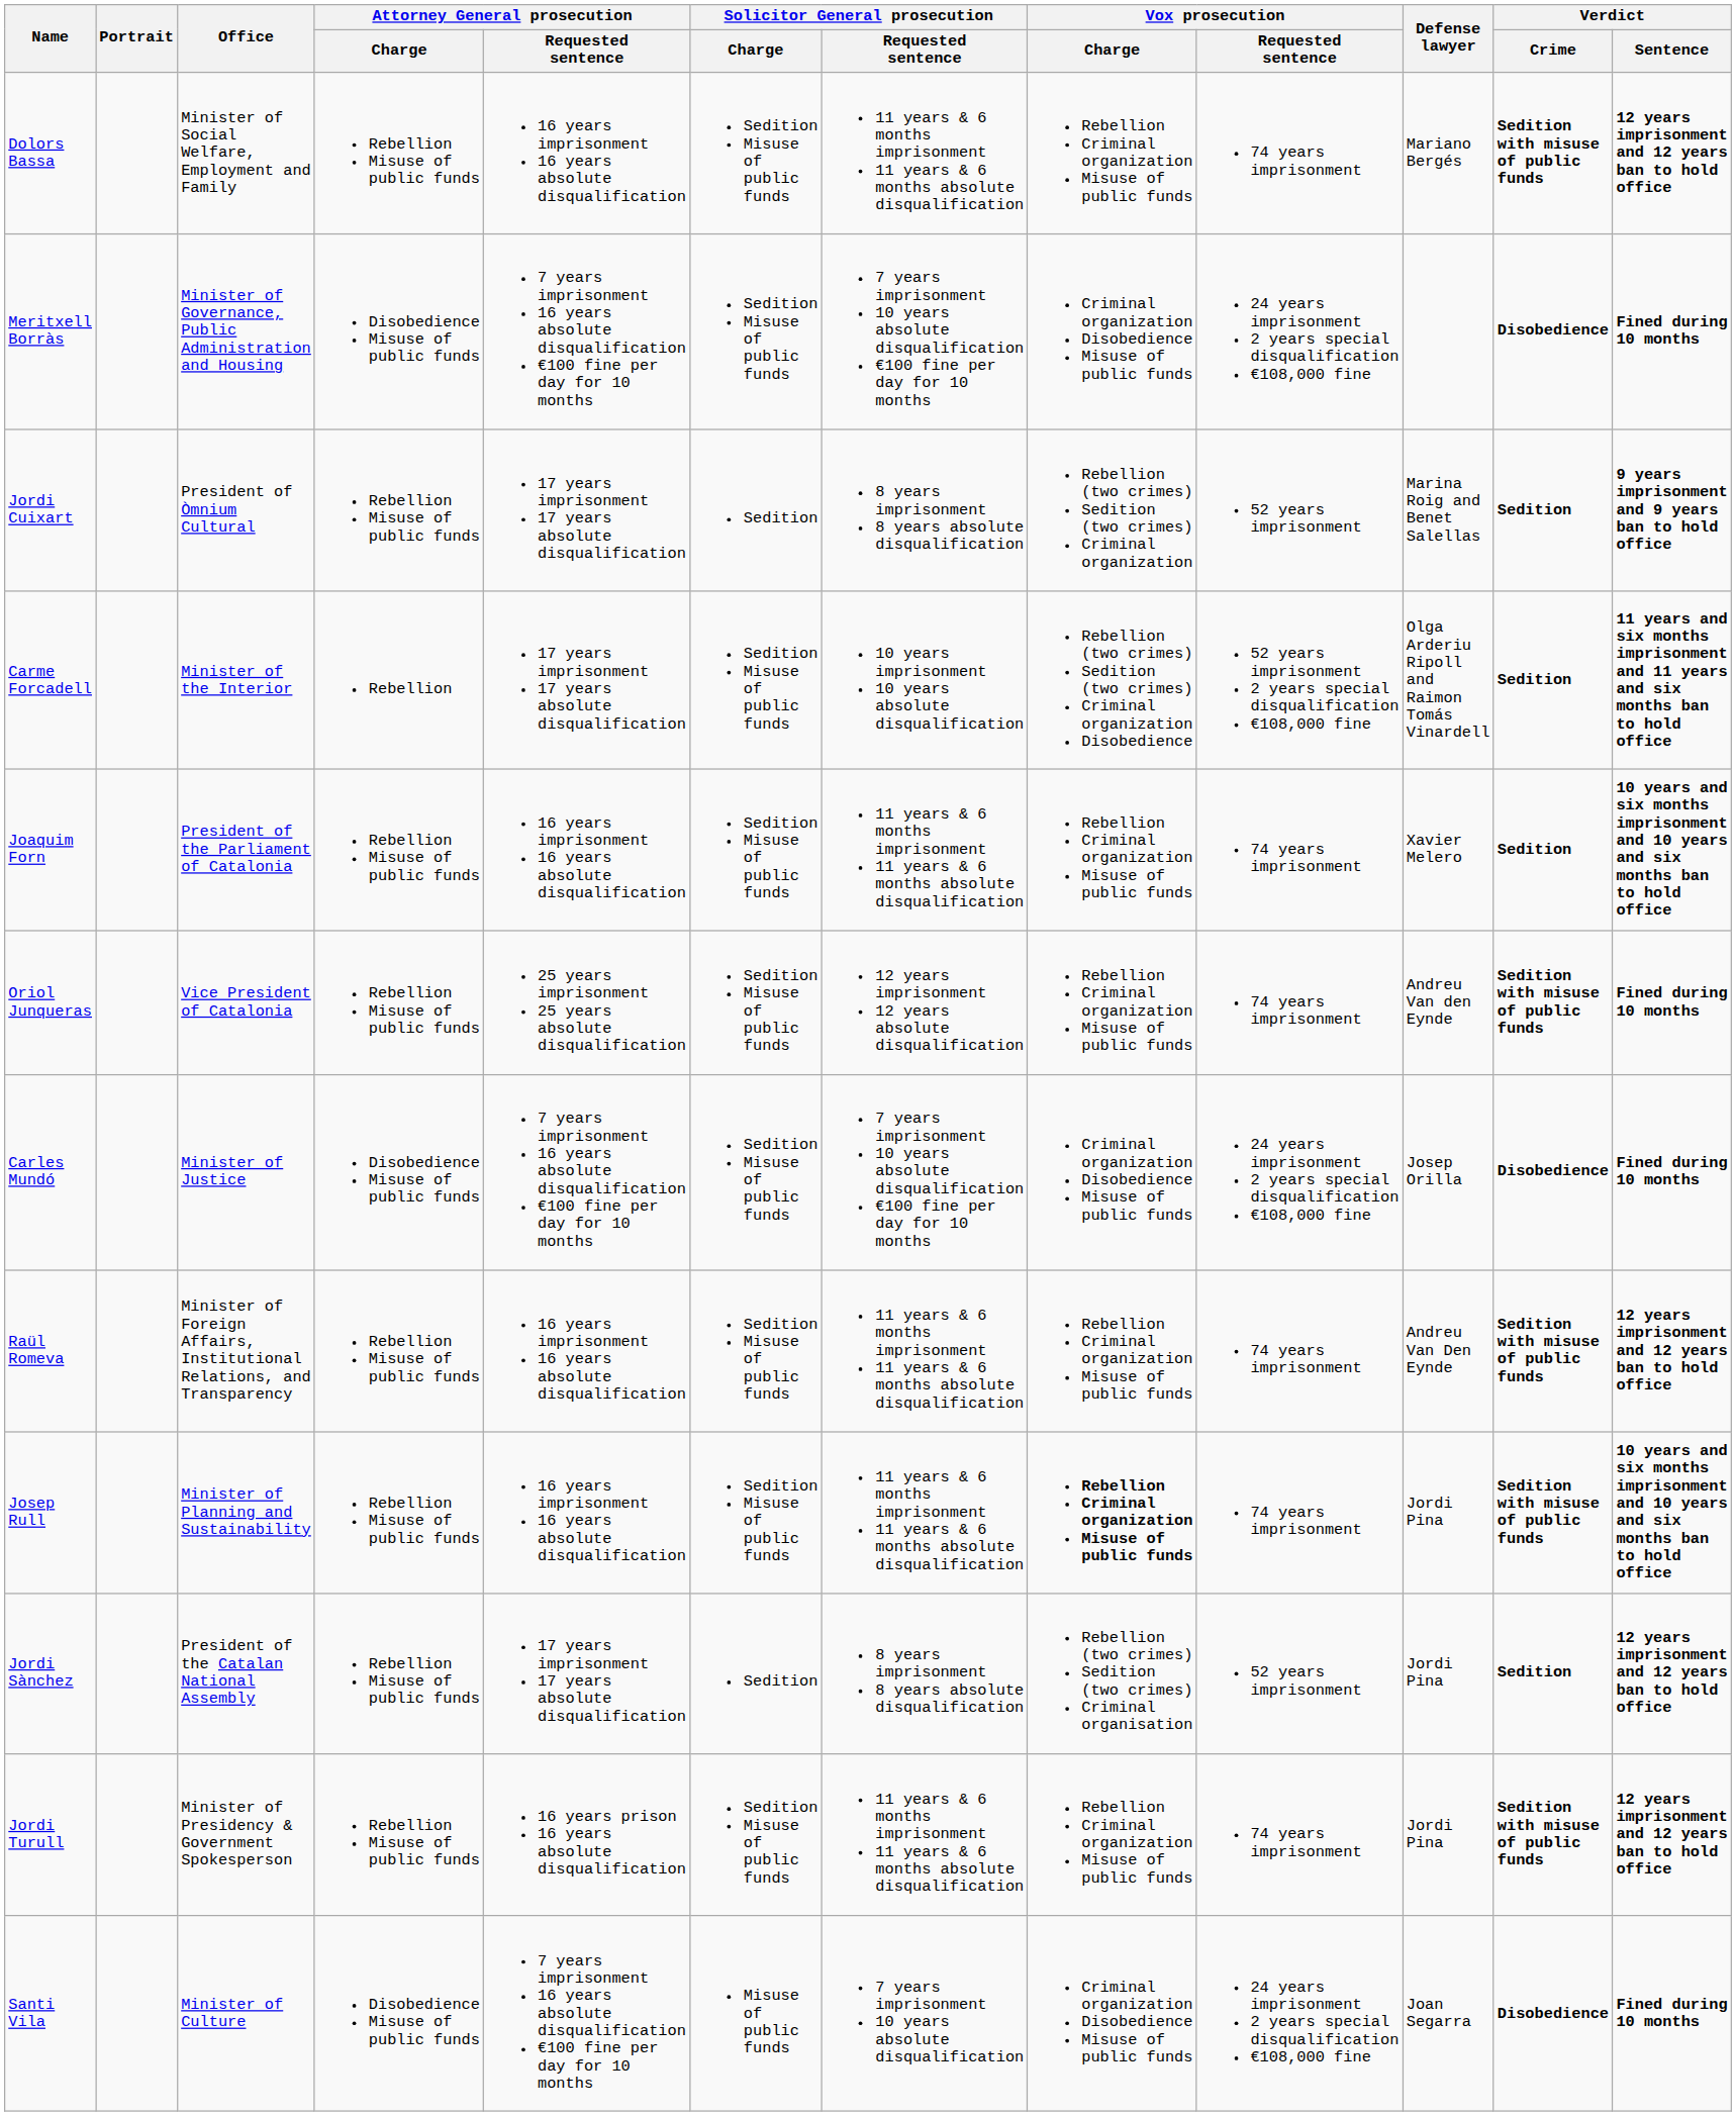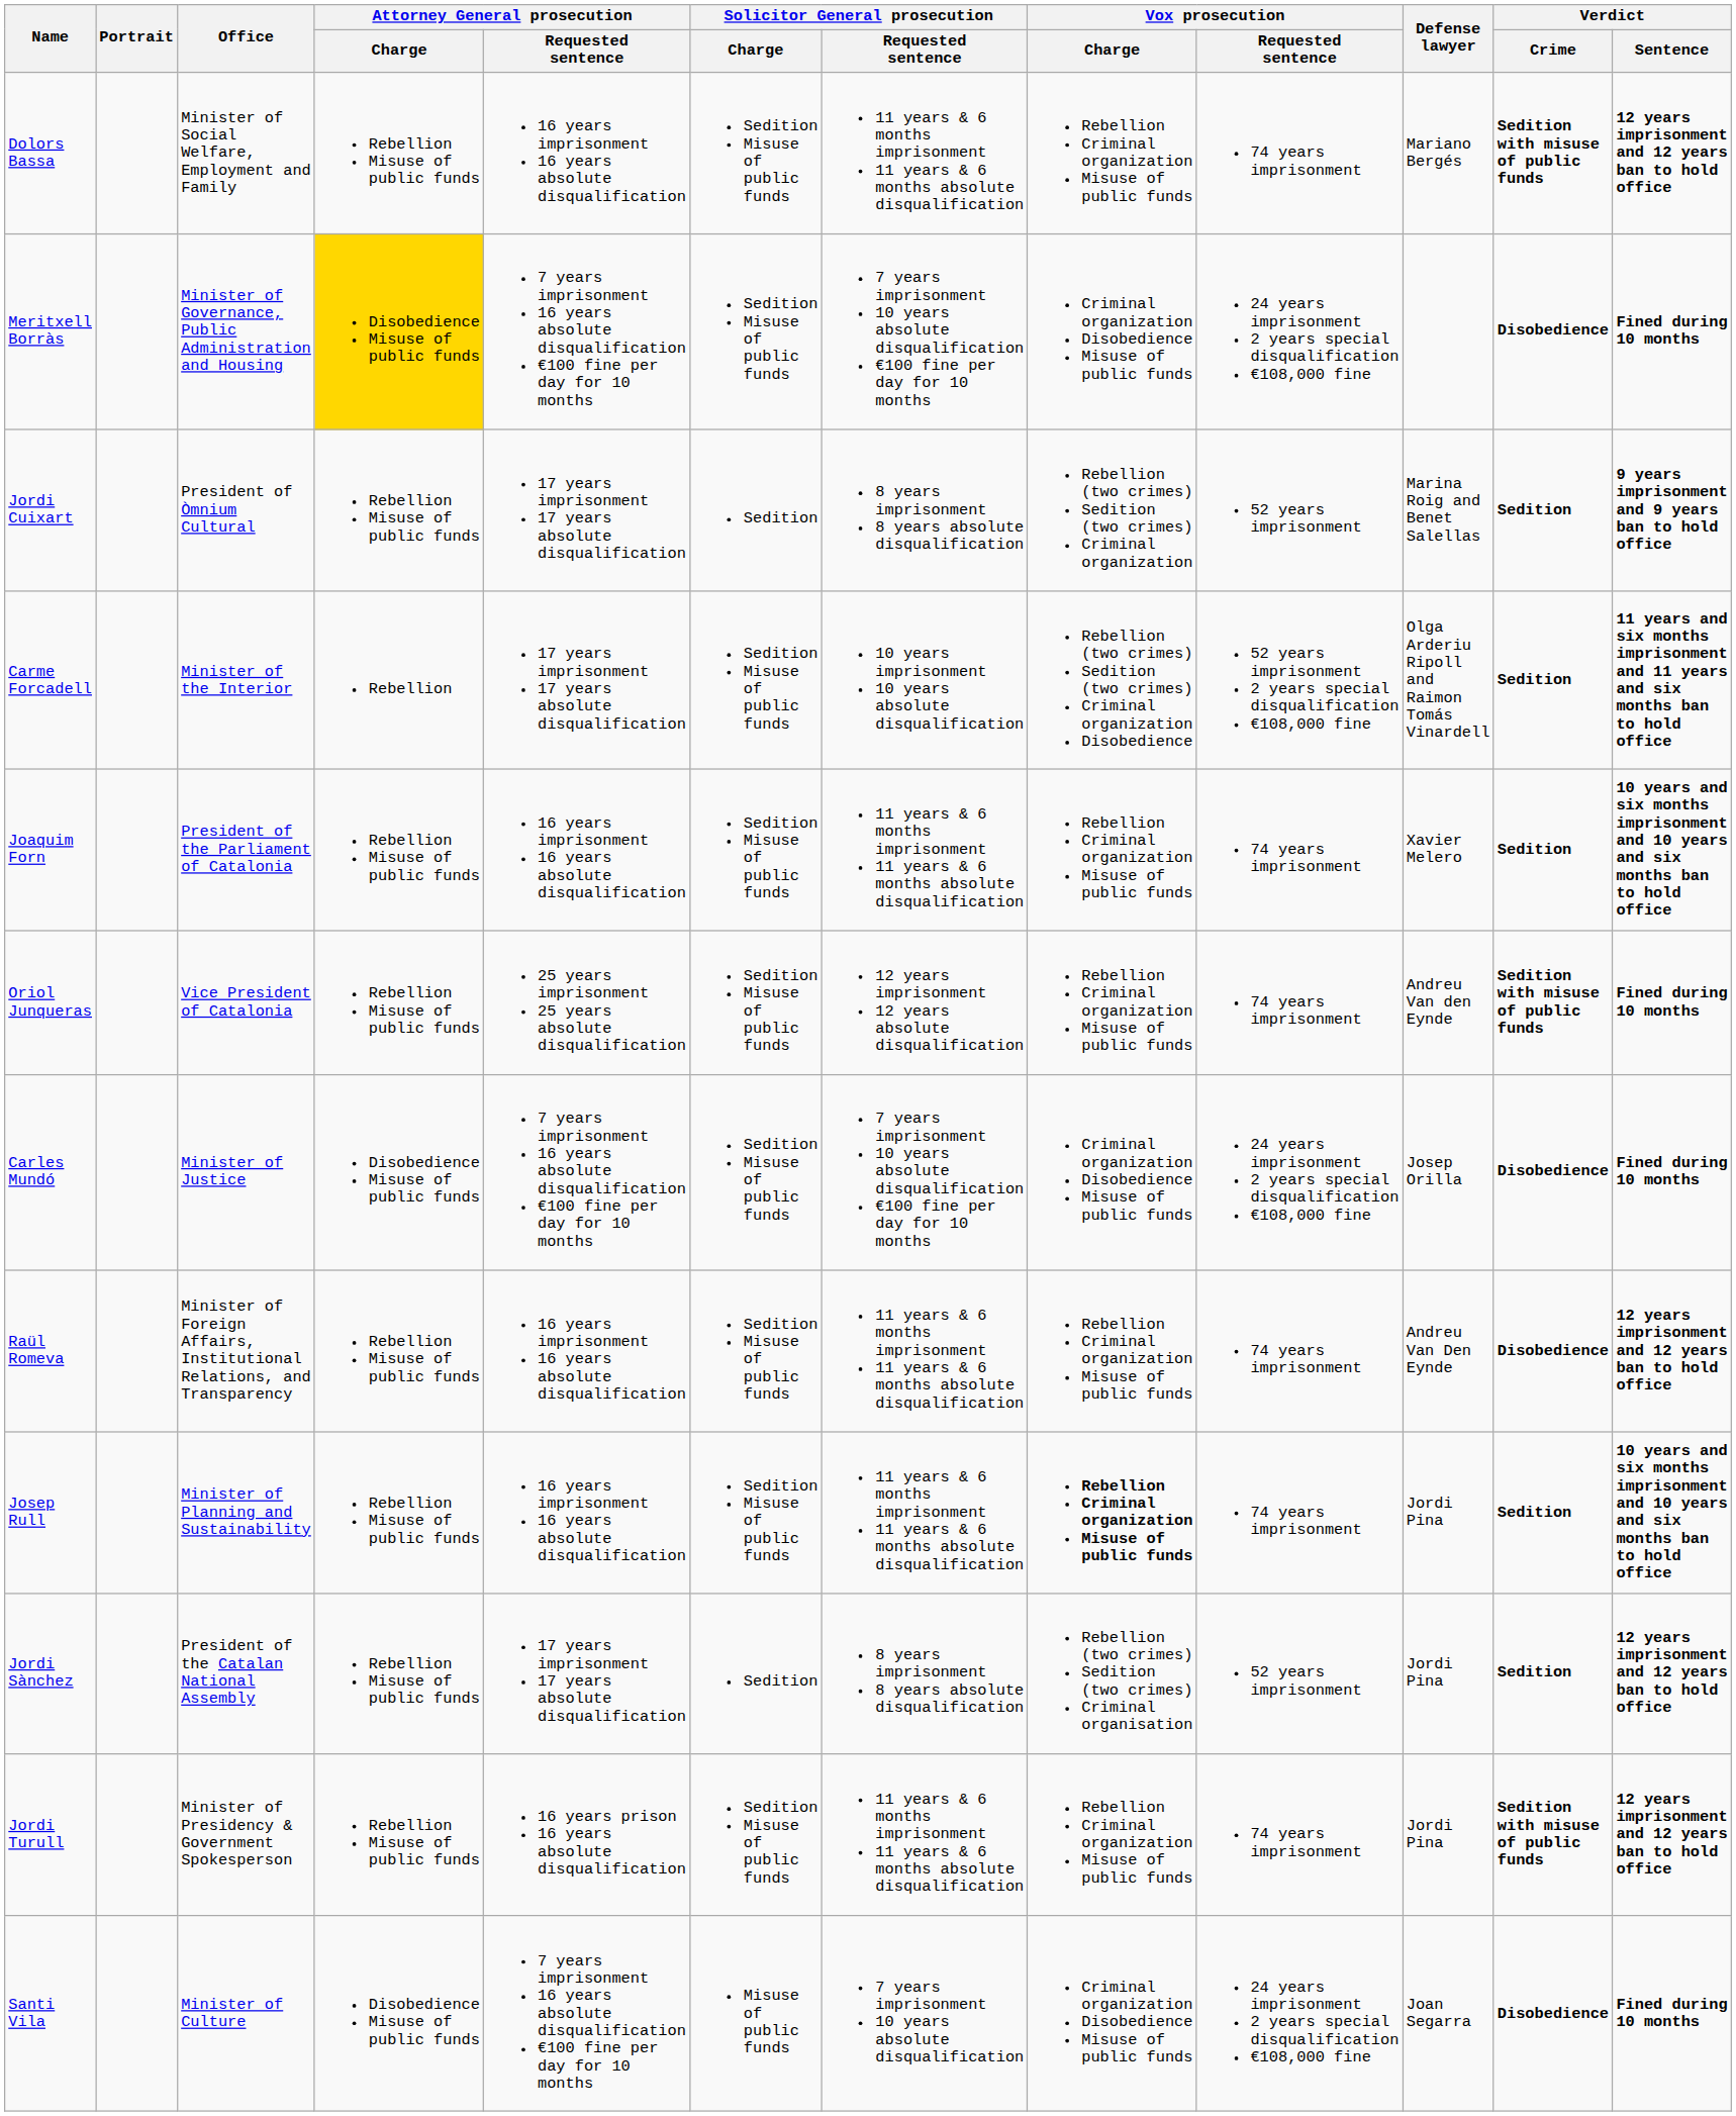Meritxell Borràs | Attorney General prosecution / Charge: no background -> gold background
Raül Romeva | Verdict / Crime: Sedition with misuse of public funds -> Disobedience
Josep Rull | Verdict / Crime: Sedition with misuse of public funds -> Sedition
